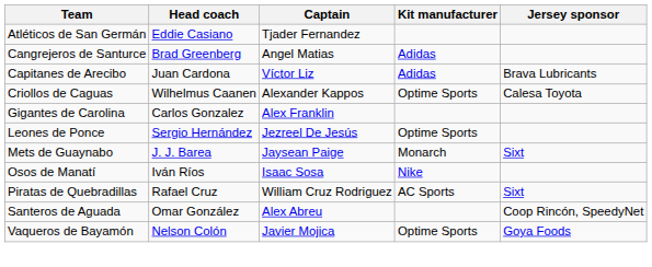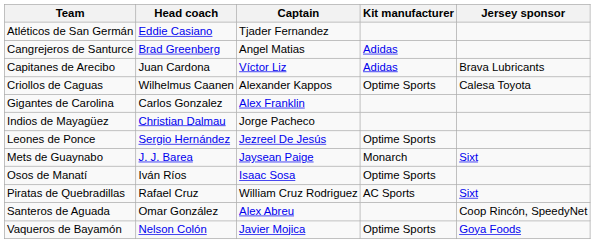+ row: Indios de Mayagüez | Christian Dalmau | Jorge Pacheco
Osos de Manatí | Kit manufacturer: Nike -> Optime Sports
